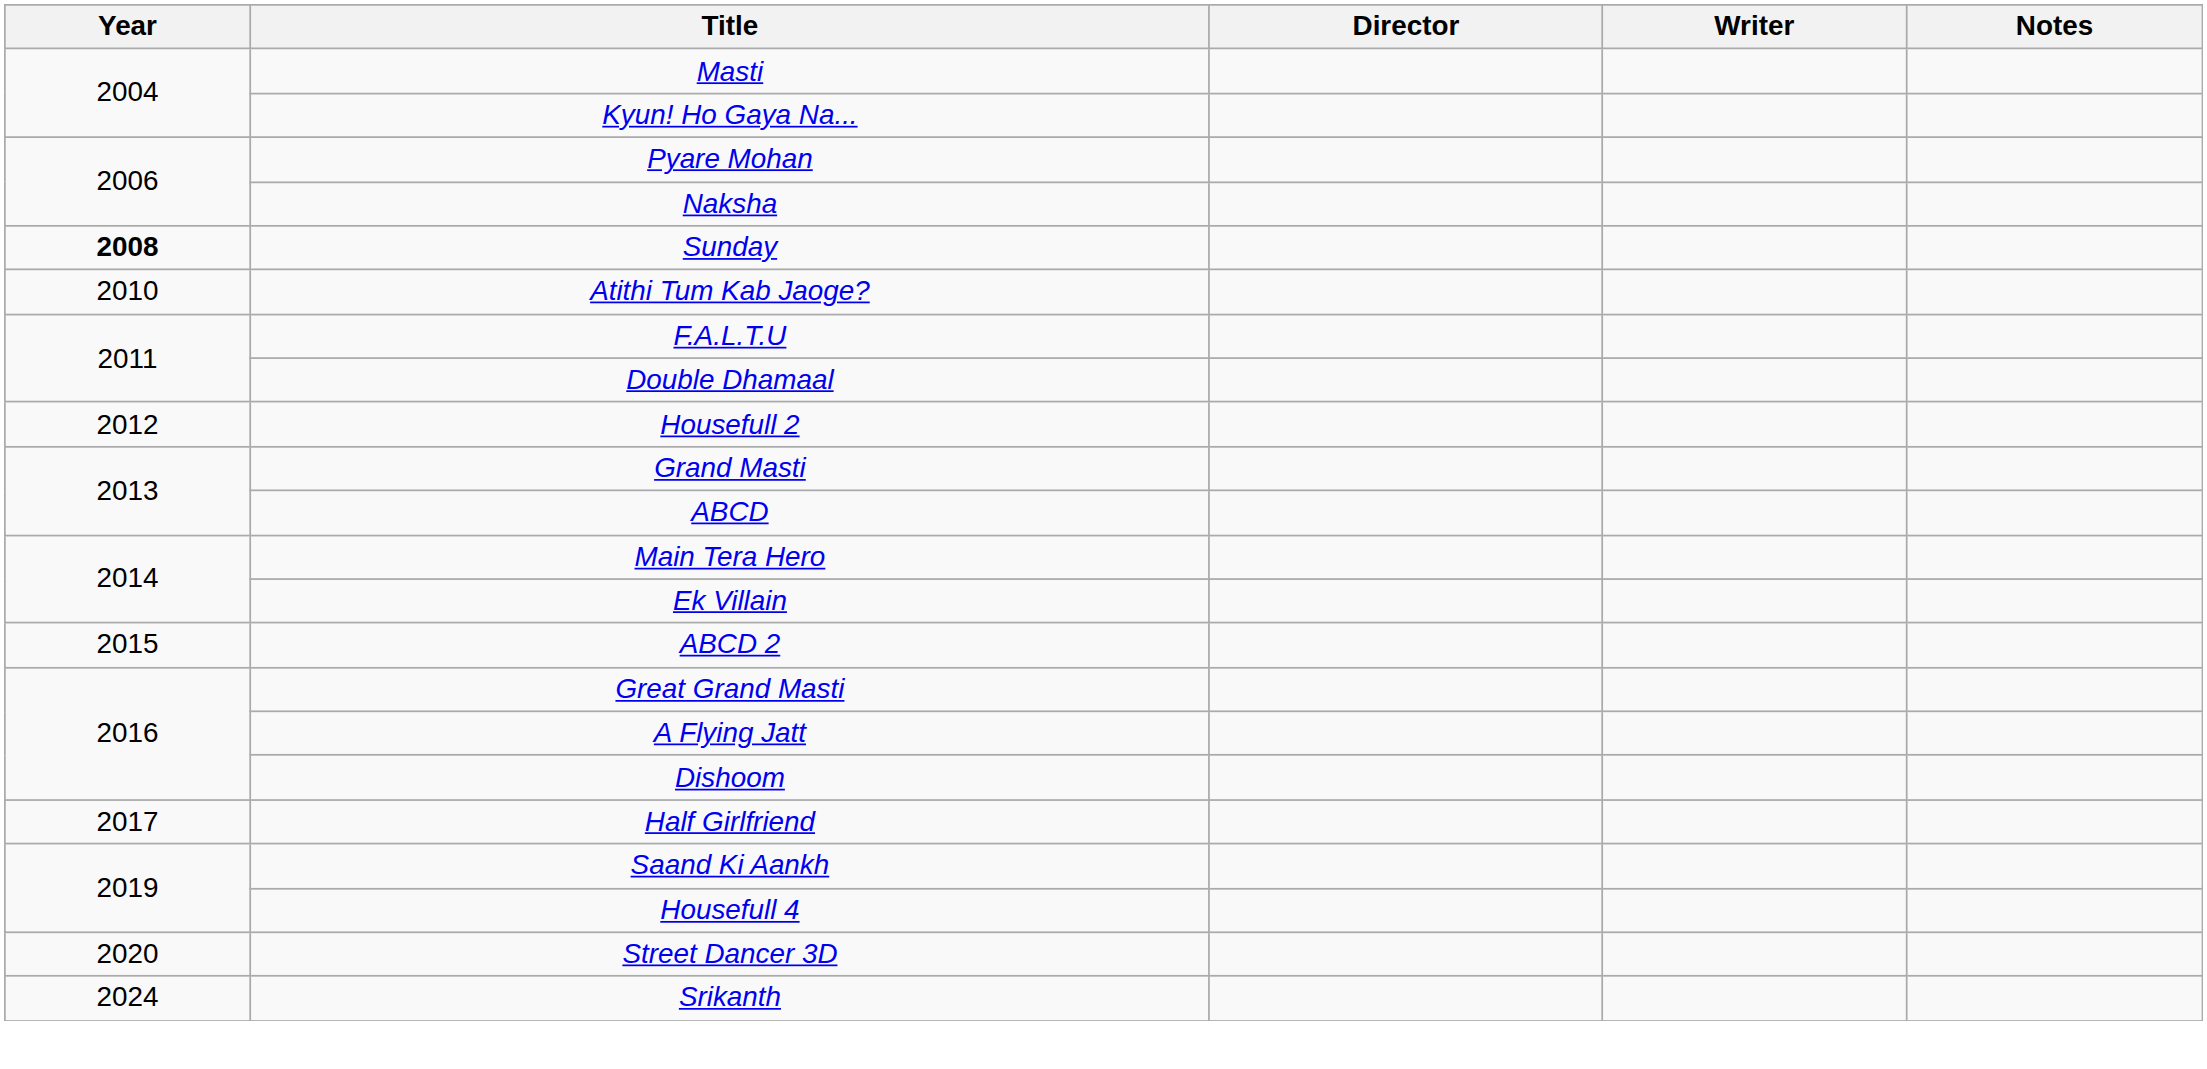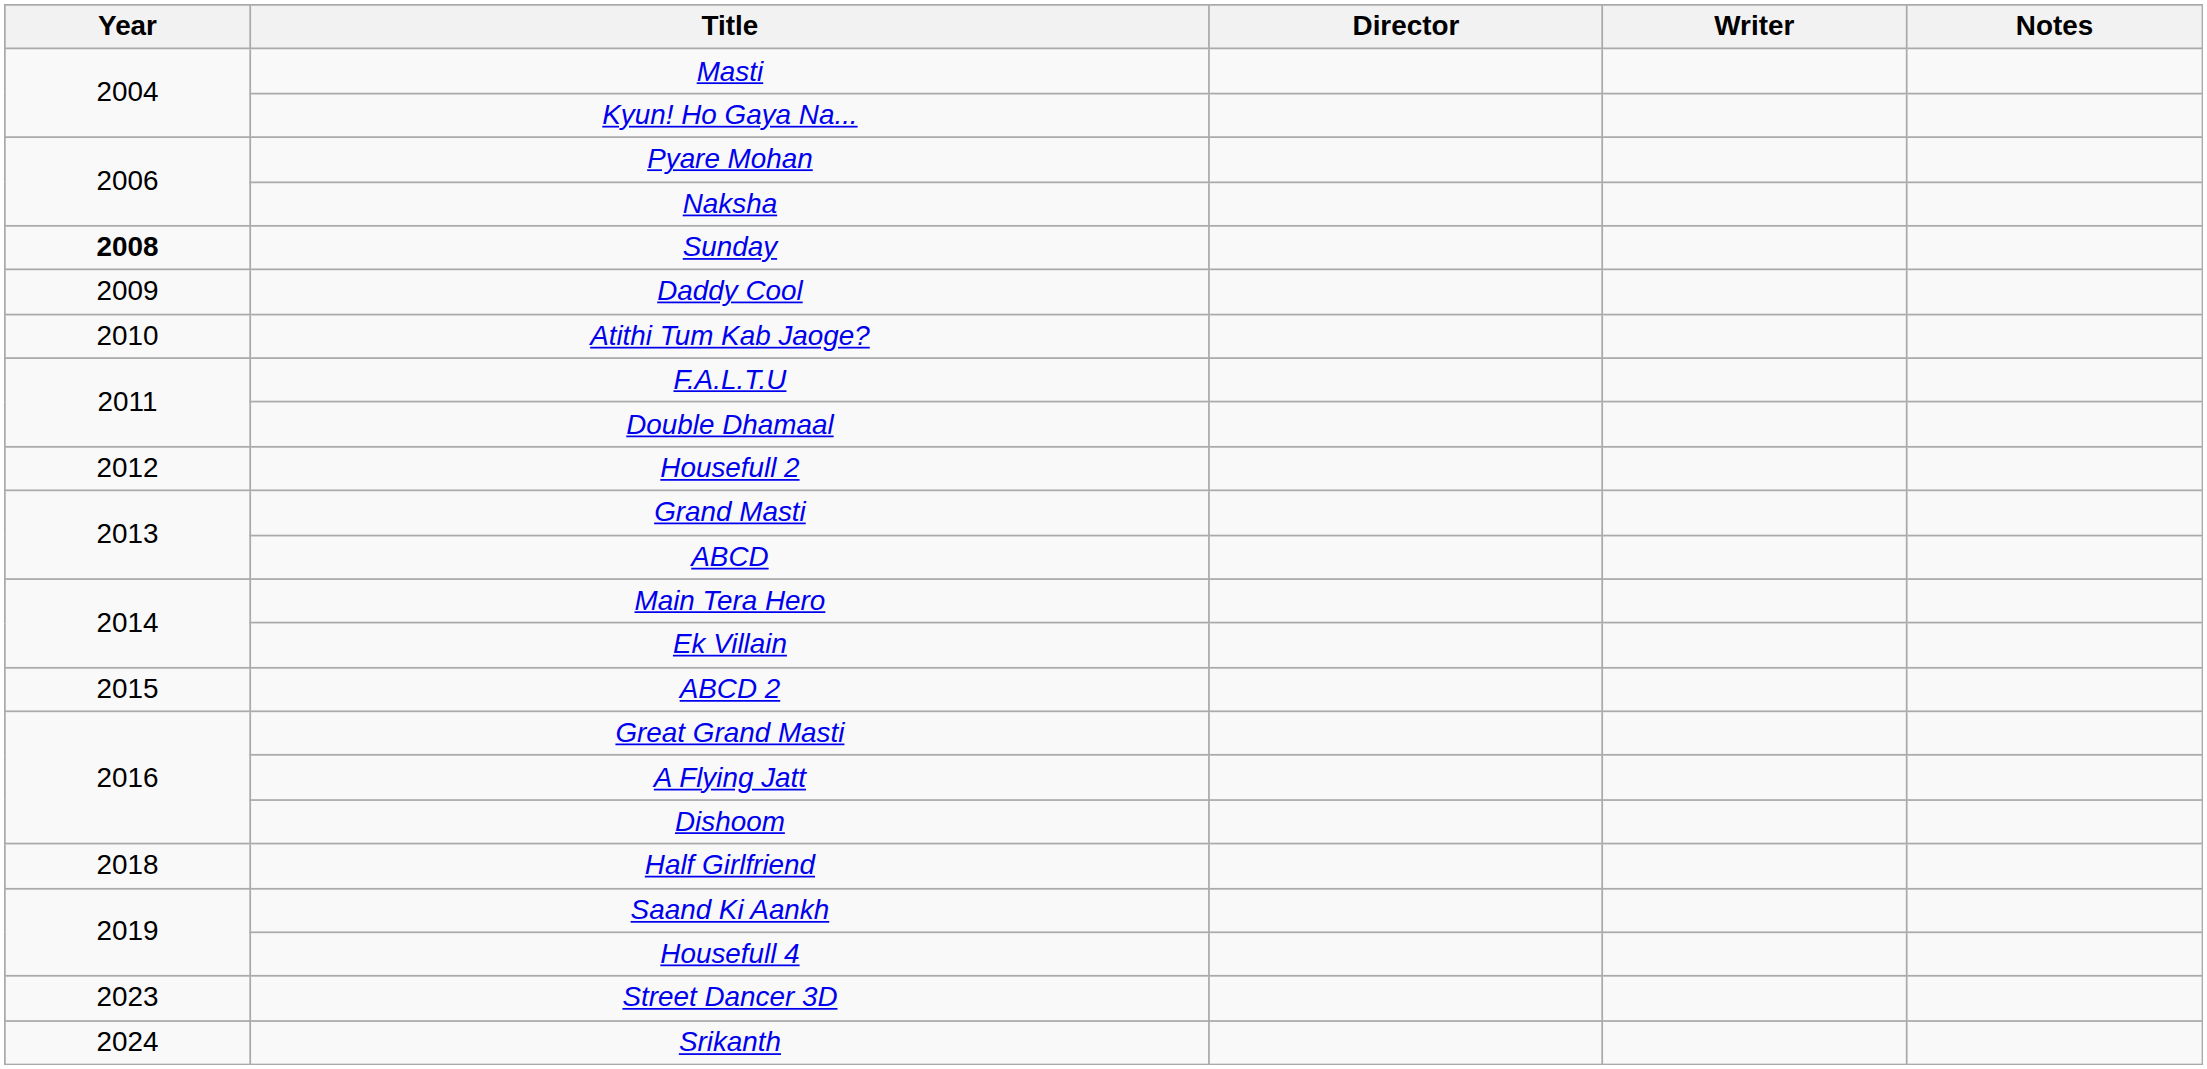+ row: 2009 | Daddy Cool
Half Girlfriend | Year: 2017 -> 2018
Street Dancer 3D | Year: 2020 -> 2023
